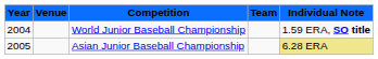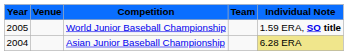World Junior Baseball Championship | Year: 2004 -> 2005
Asian Junior Baseball Championship | Year: 2005 -> 2004
